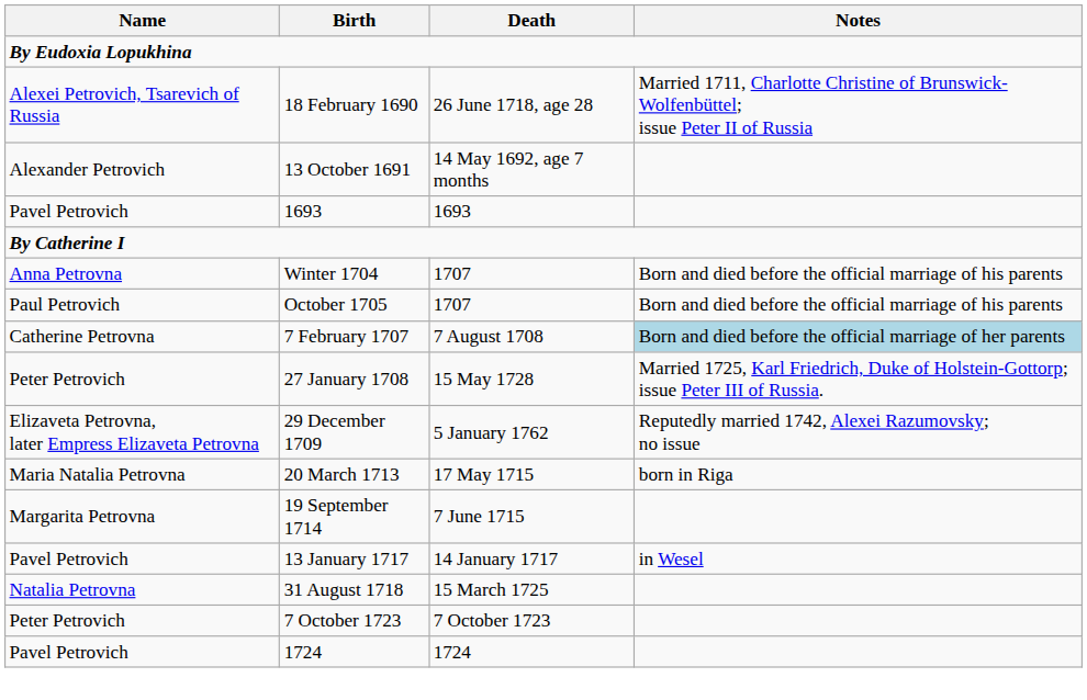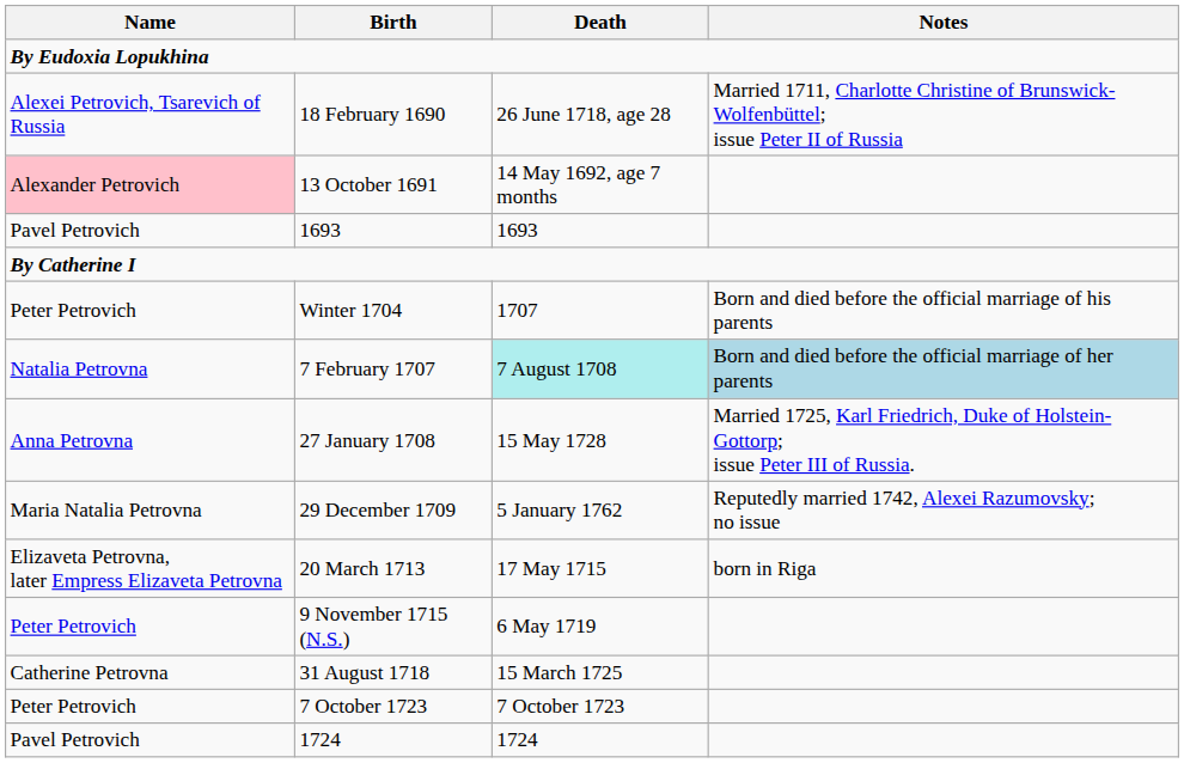13 October 1691 | Name: no background -> pink background
Winter 1704 | Name: Anna Petrovna -> Peter Petrovich
- row: Paul Petrovich | October 1705 | 1707 | Born and died before the official marriage of his parents
7 February 1707 | Name: Catherine Petrovna -> Natalia Petrovna
7 February 1707 | Death: no background -> paleturquoise background
27 January 1708 | Name: Peter Petrovich -> Anna Petrovna
29 December 1709 | Name: Elizaveta Petrovna, later Empress Elizaveta Petrovna -> Maria Natalia Petrovna
20 March 1713 | Name: Maria Natalia Petrovna -> Elizaveta Petrovna, later Empress Elizaveta Petrovna
- row: Margarita Petrovna | 19 September 1714 | 7 June 1715
+ row: Peter Petrovich | 9 November 1715 (N.S.) | 6 May 1719
- row: Pavel Petrovich | 13 January 1717 | 14 January 1717 | in Wesel
31 August 1718 | Name: Natalia Petrovna -> Catherine Petrovna
